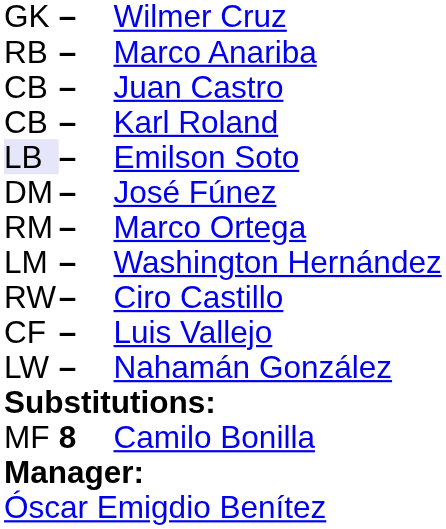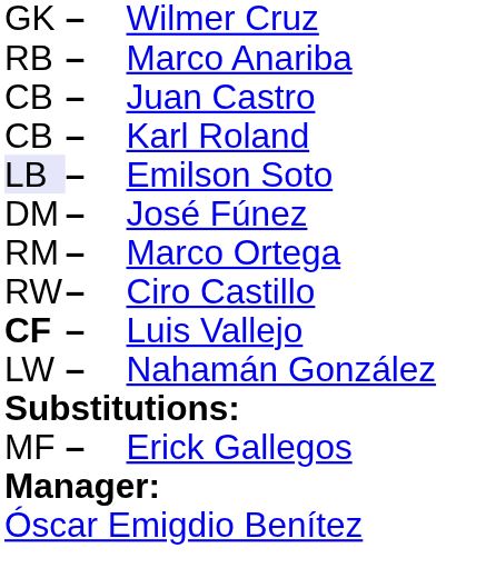- row: LM | – | Washington Hernández
Luis Vallejo | column 1: normal -> bold
- row: MF | 8 | Camilo Bonilla
+ row: MF | – | Erick Gallegos
